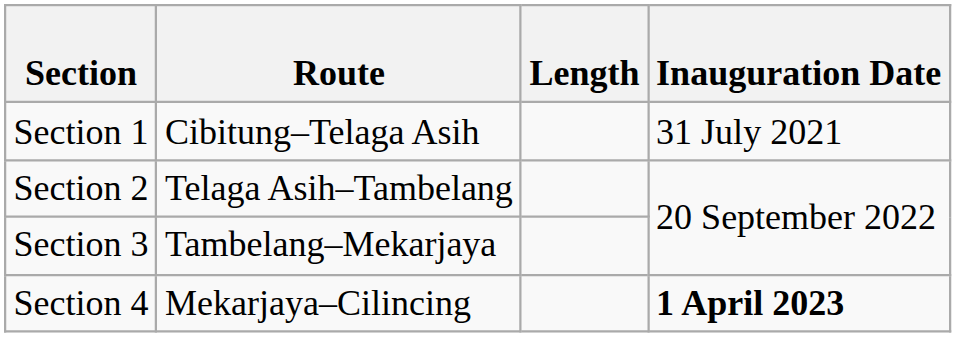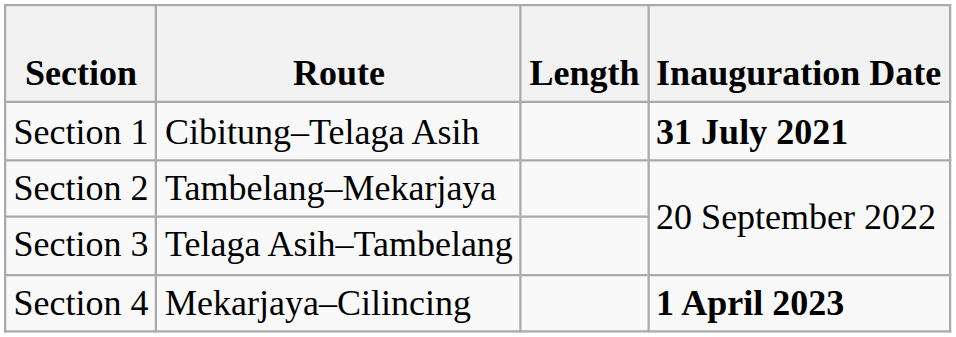Section 1 | Inauguration Date: normal -> bold
Section 2 | Route: Telaga Asih–Tambelang -> Tambelang–Mekarjaya
Section 3 | Route: Tambelang–Mekarjaya -> Telaga Asih–Tambelang
